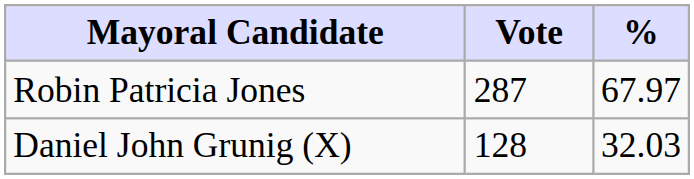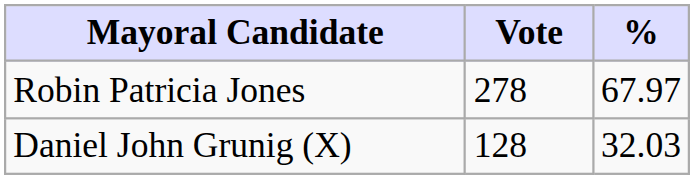Robin Patricia Jones | Vote: 287 -> 278
